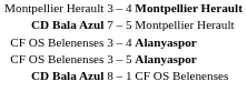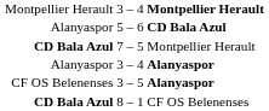+ row: Alanyaspor | 5 – 6 | CD Bala Azul
3 – 4 / Alanyaspor | column 1: CF OS Belenenses -> Alanyaspor
